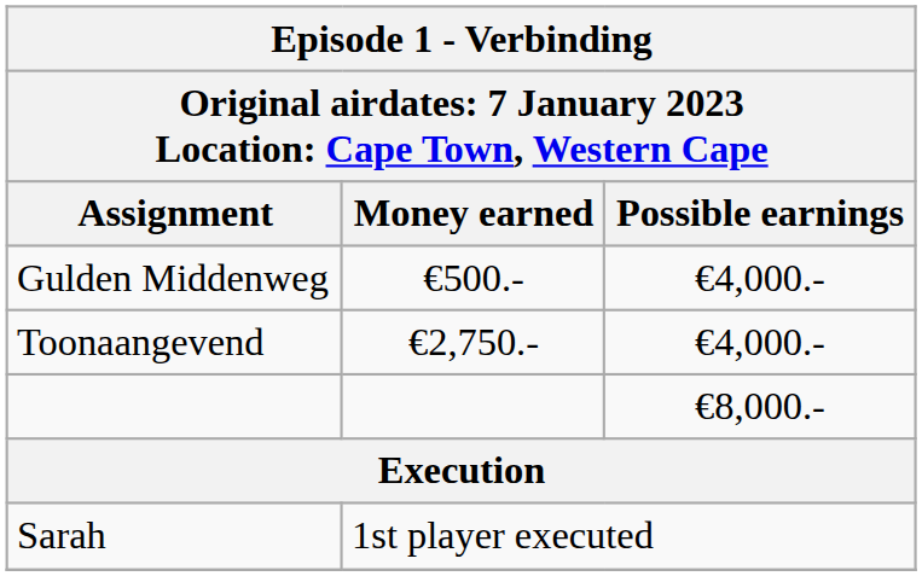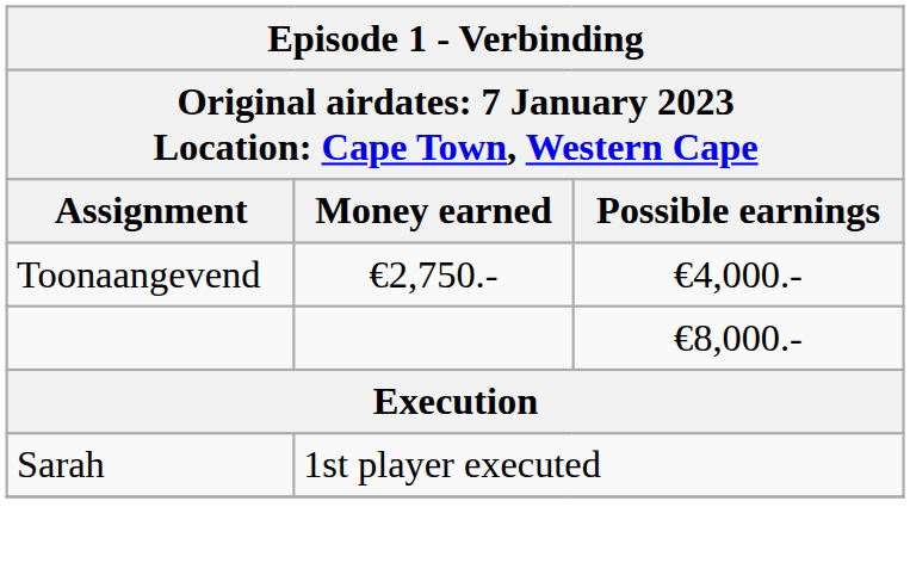- row: Gulden Middenweg | €500.- | €4,000.-
